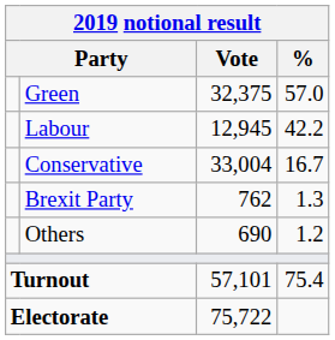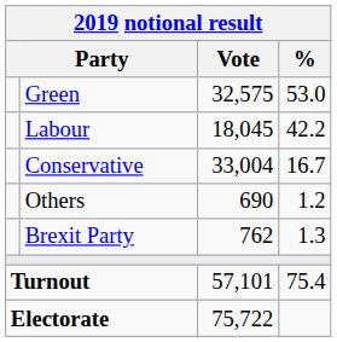Green | Vote: 32,375 -> 32,575
Green | %: 57.0 -> 53.0
Labour | Vote: 12,945 -> 18,045
rows swapped: Brexit Party <-> Others
